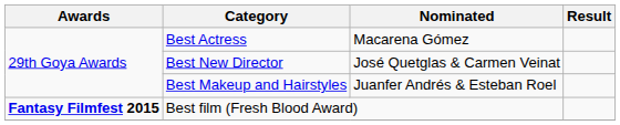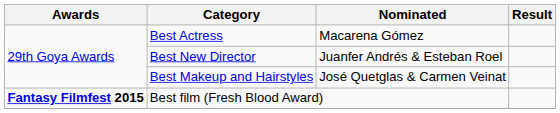Best New Director | Nominated: José Quetglas & Carmen Veinat -> Juanfer Andrés & Esteban Roel
Best Makeup and Hairstyles | Nominated: Juanfer Andrés & Esteban Roel -> José Quetglas & Carmen Veinat
